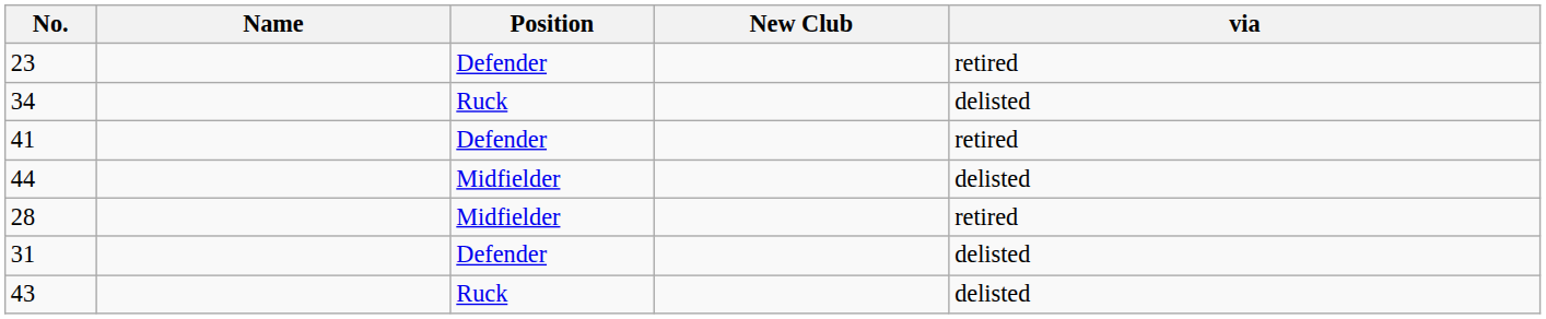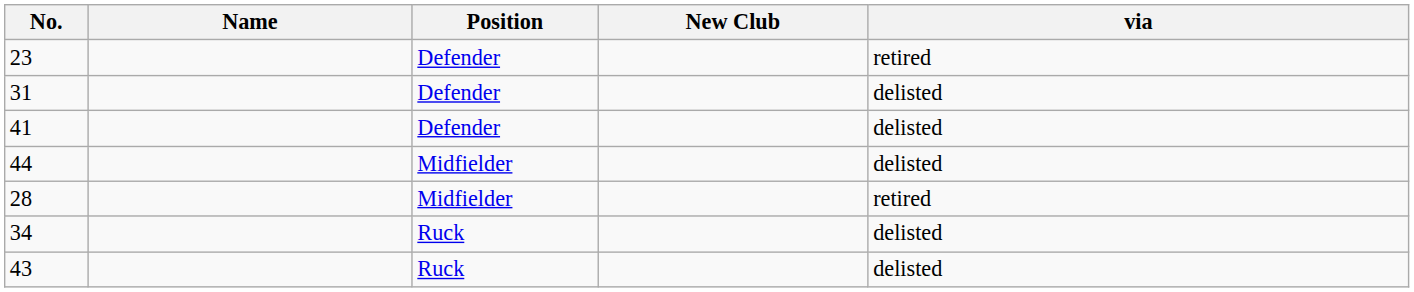rows swapped: 34 <-> 31
41 | via: retired -> delisted
